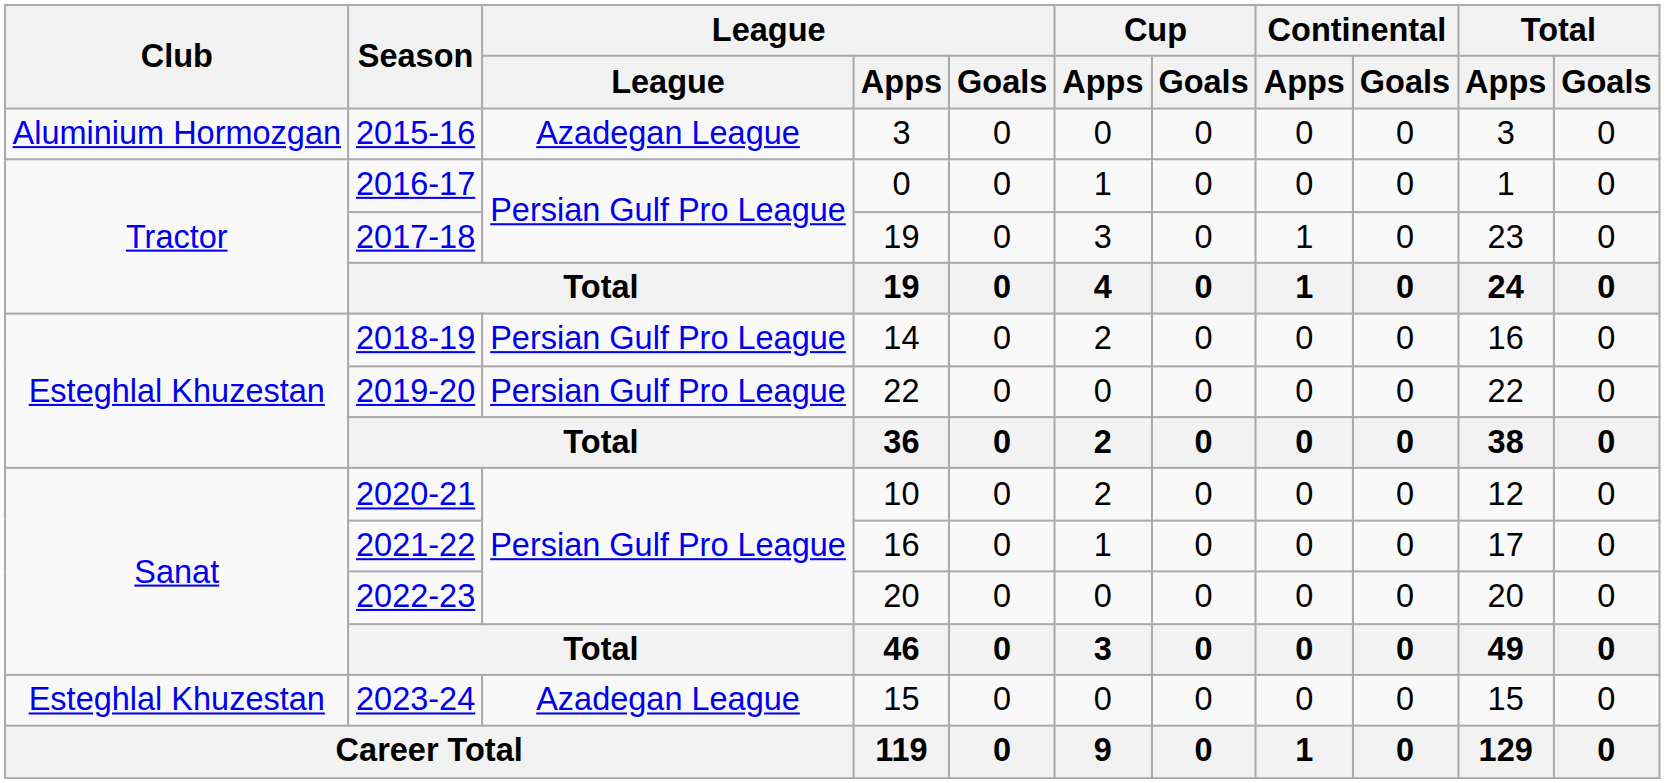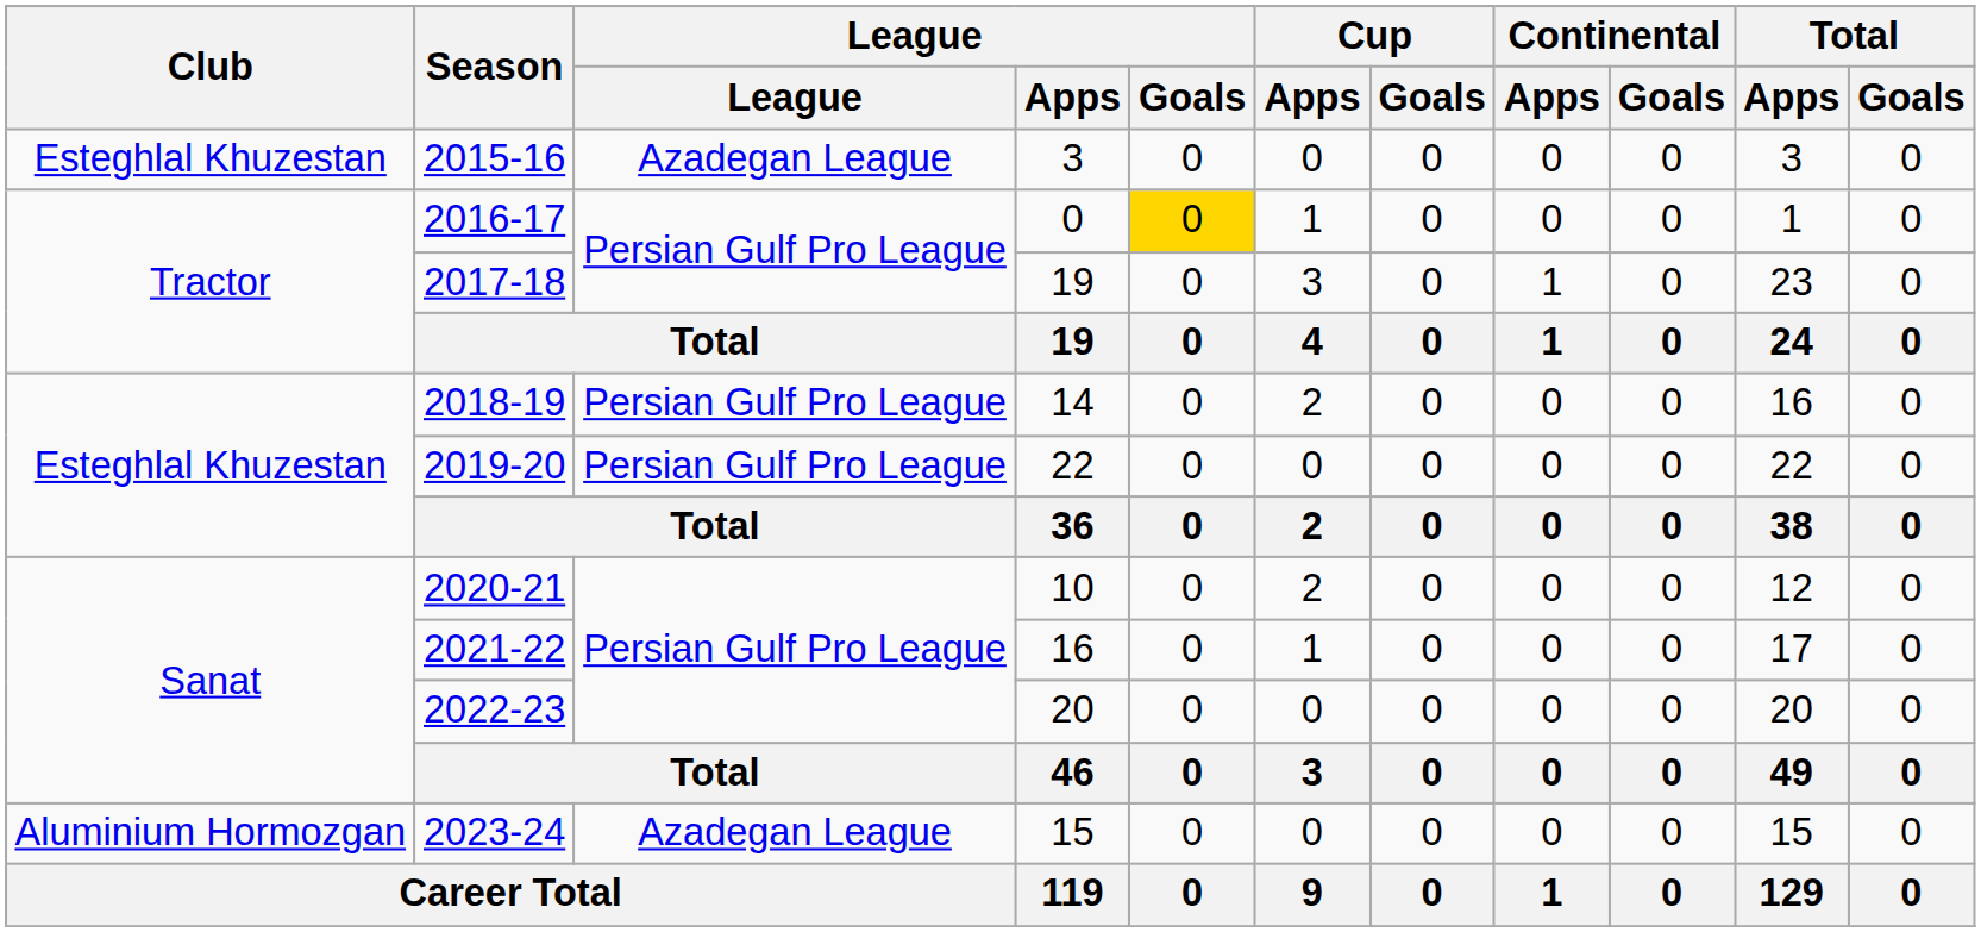2015-16 | Club: Aluminium Hormozgan -> Esteghlal Khuzestan
2016-17 | League / Goals: no background -> gold background
2023-24 | Club: Esteghlal Khuzestan -> Aluminium Hormozgan
